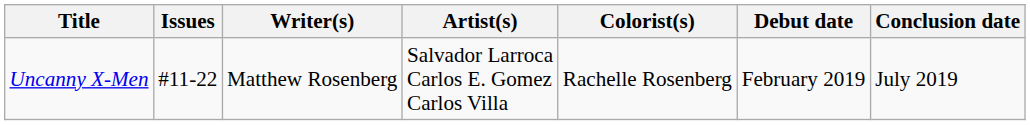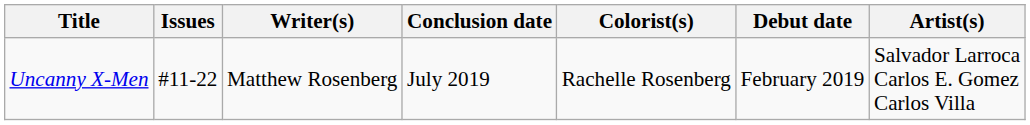columns swapped: Artist(s) <-> Conclusion date
